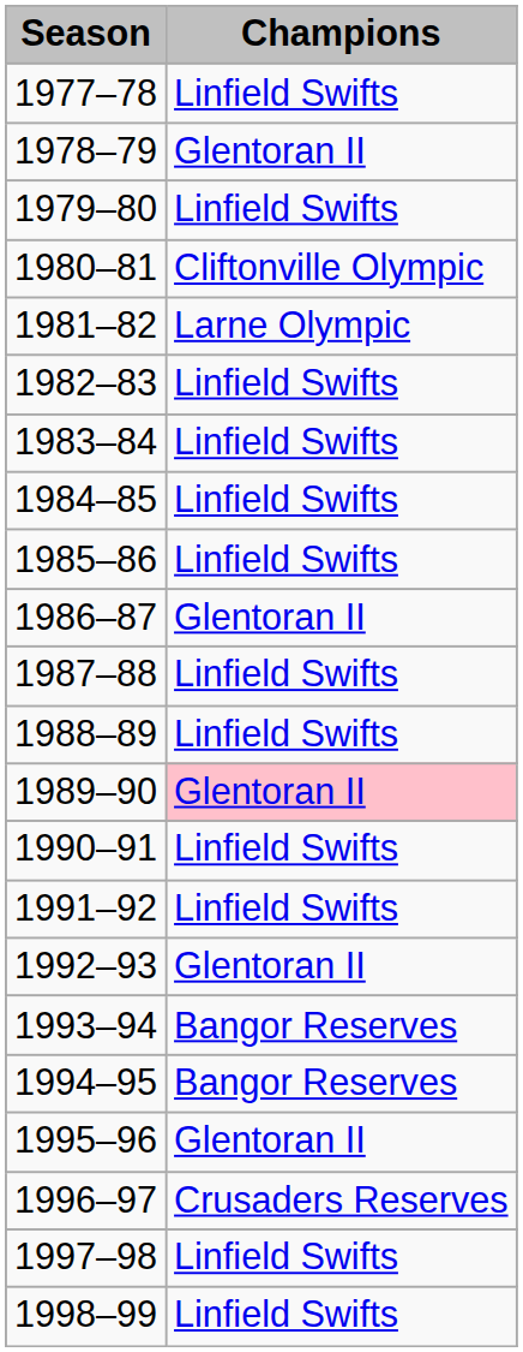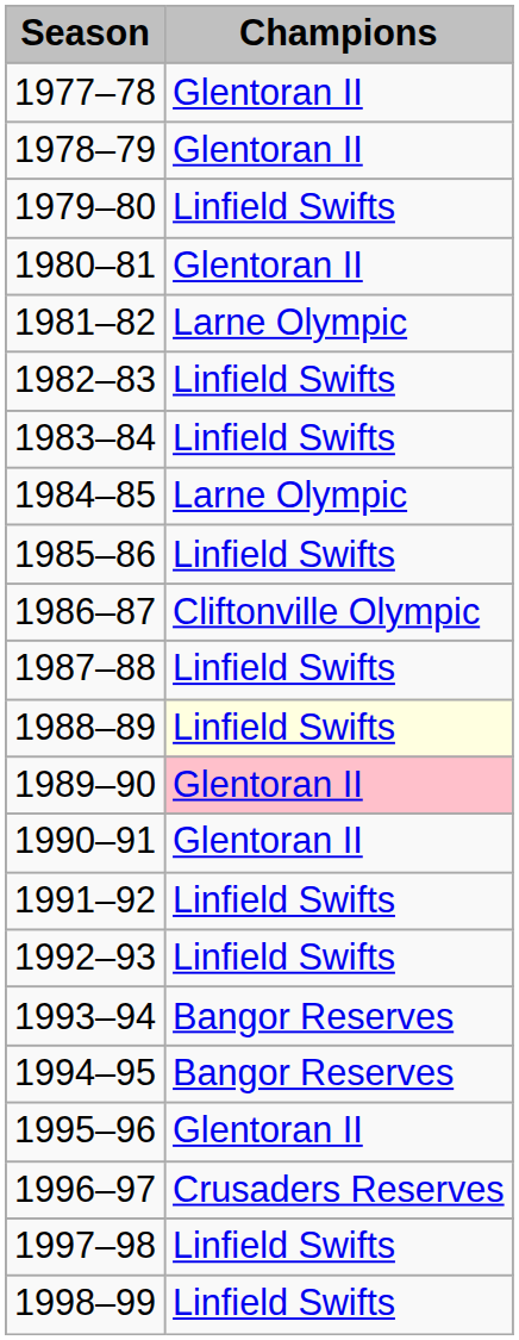1977–78 | Champions: Linfield Swifts -> Glentoran II
1980–81 | Champions: Cliftonville Olympic -> Glentoran II
1984–85 | Champions: Linfield Swifts -> Larne Olympic
1986–87 | Champions: Glentoran II -> Cliftonville Olympic
1988–89 | Champions: no background -> lightyellow background
1990–91 | Champions: Linfield Swifts -> Glentoran II
1992–93 | Champions: Glentoran II -> Linfield Swifts
